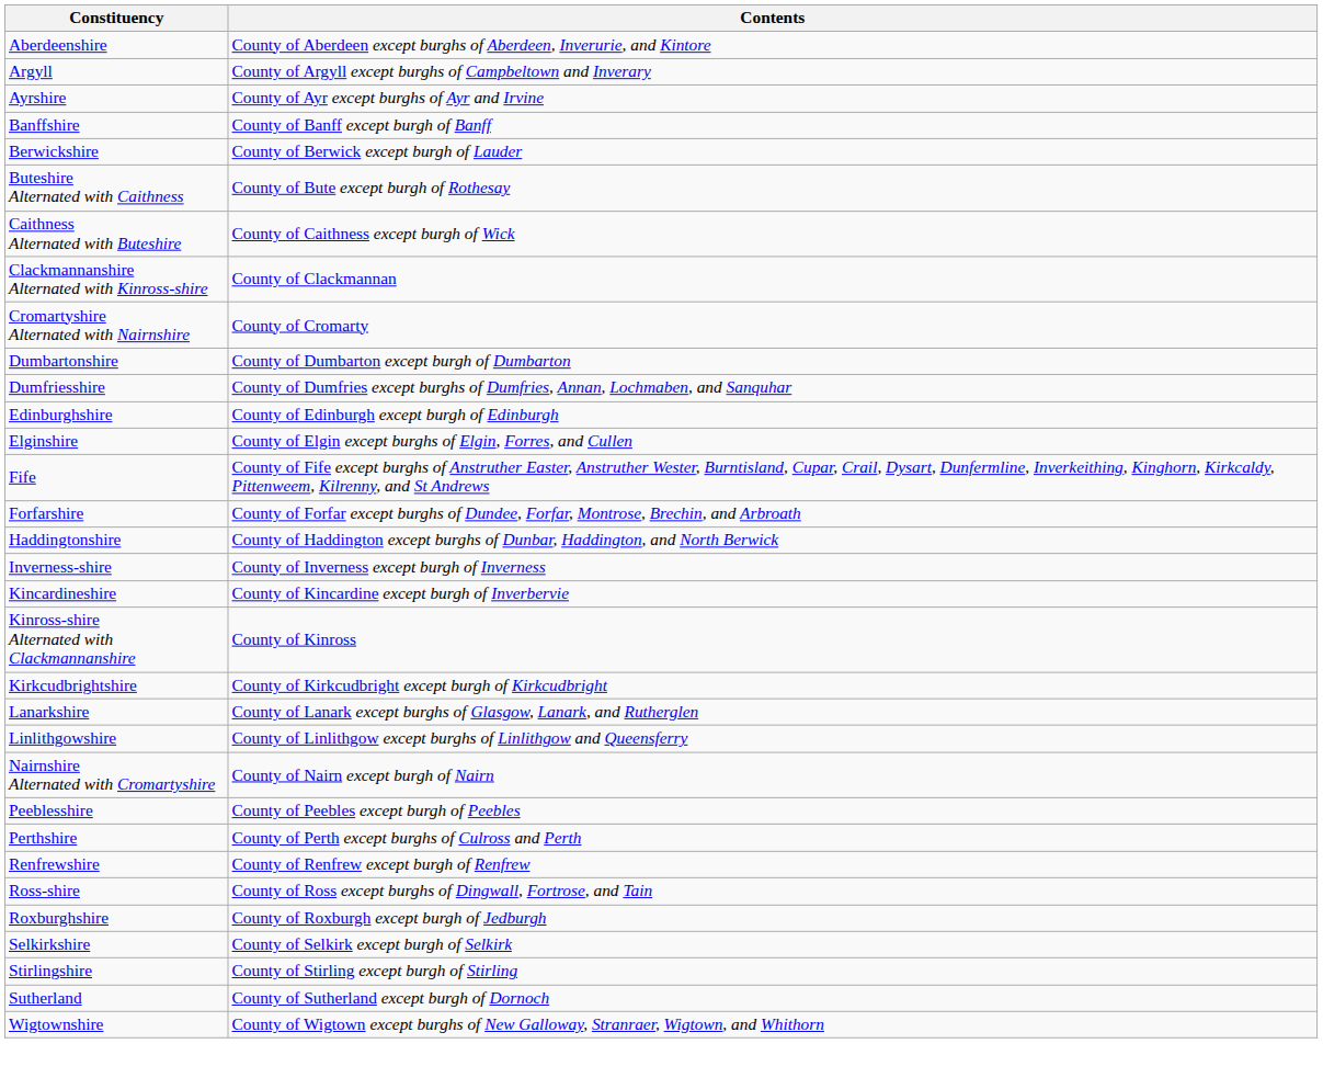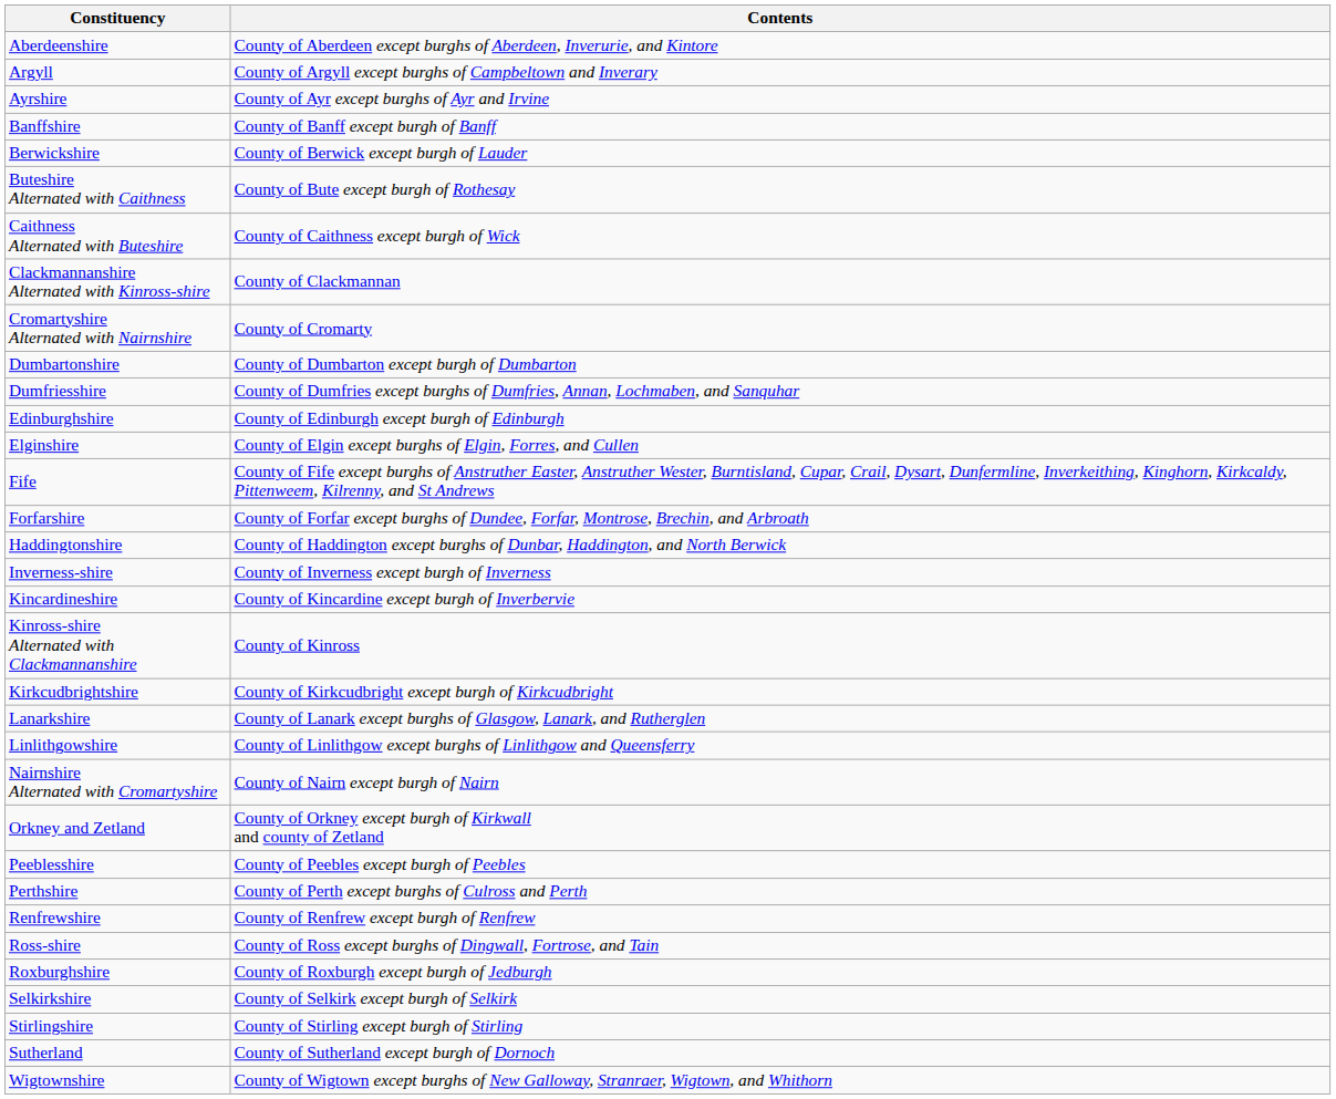+ row: Orkney and Zetland | County of Orkney except burgh of Kirkwall and county of Zetland
